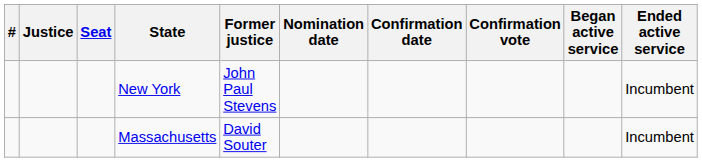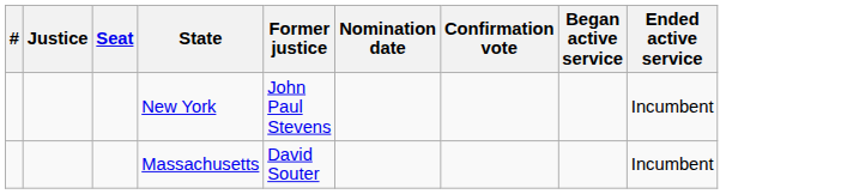- column: Confirmation date
